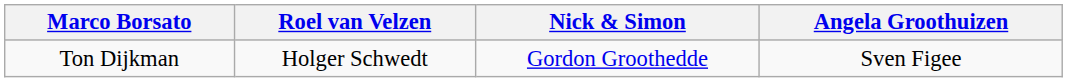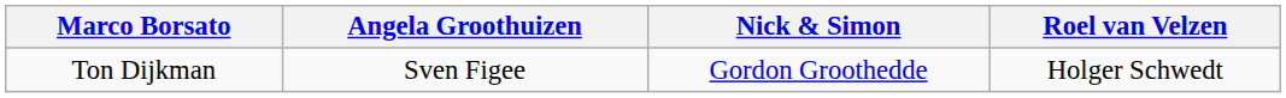columns swapped: Angela Groothuizen <-> Roel van Velzen
